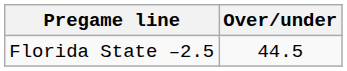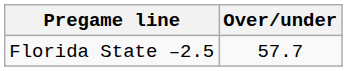Florida State –2.5 | Over/under: 44.5 -> 57.7
